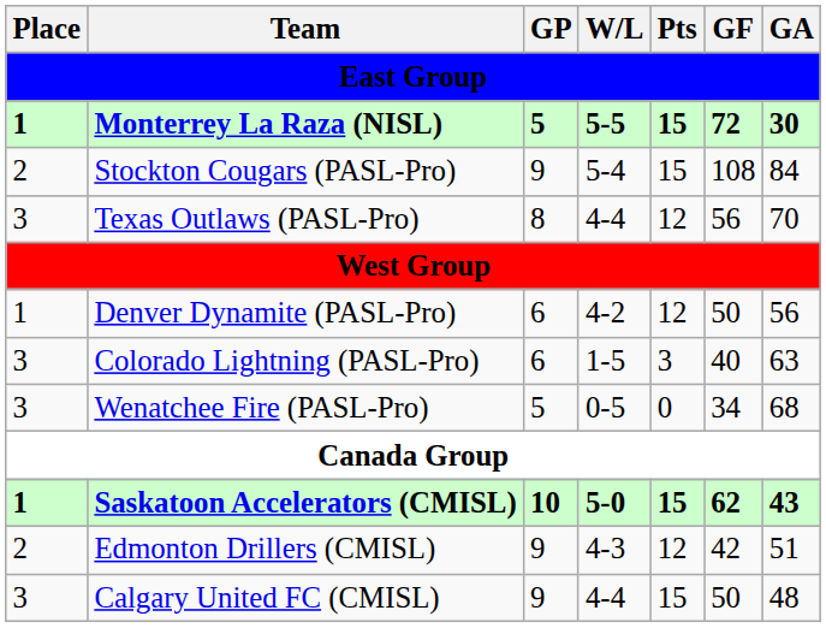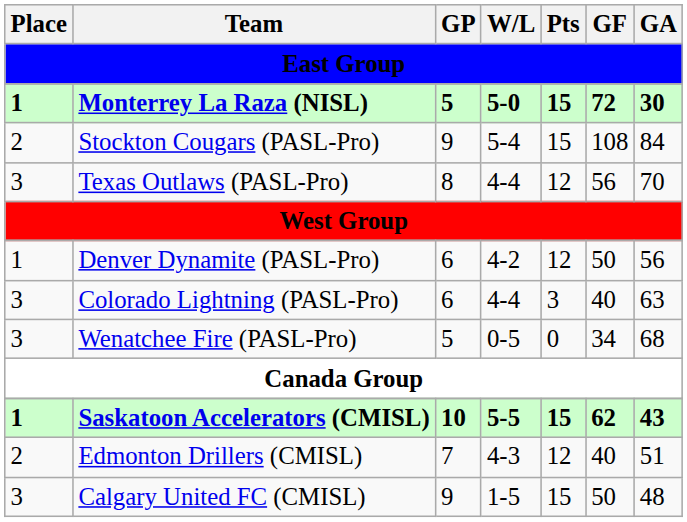Monterrey La Raza (NISL) | W/L: 5-5 -> 5-0
Colorado Lightning (PASL-Pro) | W/L: 1-5 -> 4-4
Saskatoon Accelerators (CMISL) | W/L: 5-0 -> 5-5
Edmonton Drillers (CMISL) | GP: 9 -> 7
Edmonton Drillers (CMISL) | GF: 42 -> 40
Calgary United FC (CMISL) | W/L: 4-4 -> 1-5
